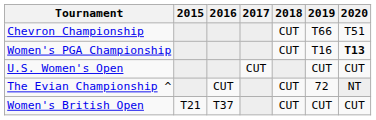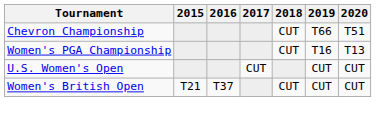Women's PGA Championship | 2020: bold -> normal
- row: The Evian Championship ^ | CUT | CUT | 72 | NT
